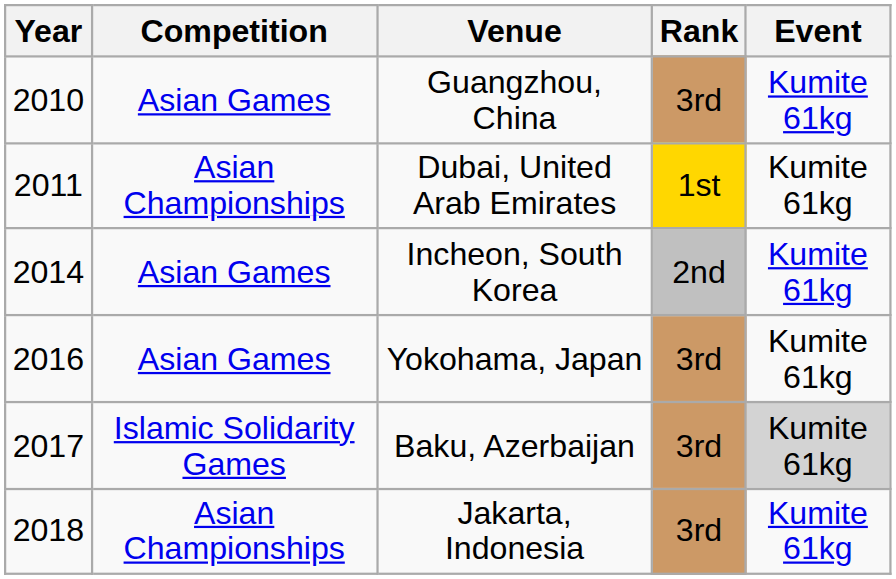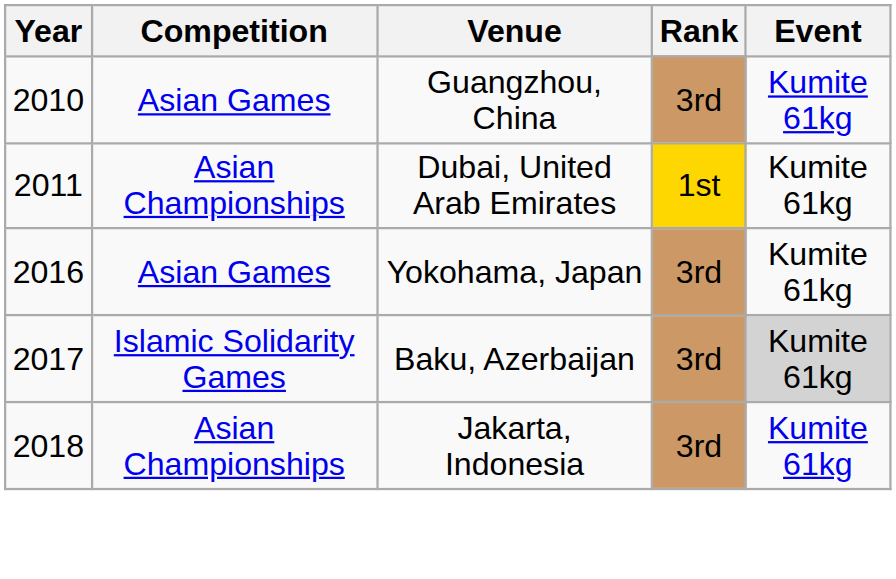- row: 2014 | Asian Games | Incheon, South Korea | 2nd | Kumite 61kg
